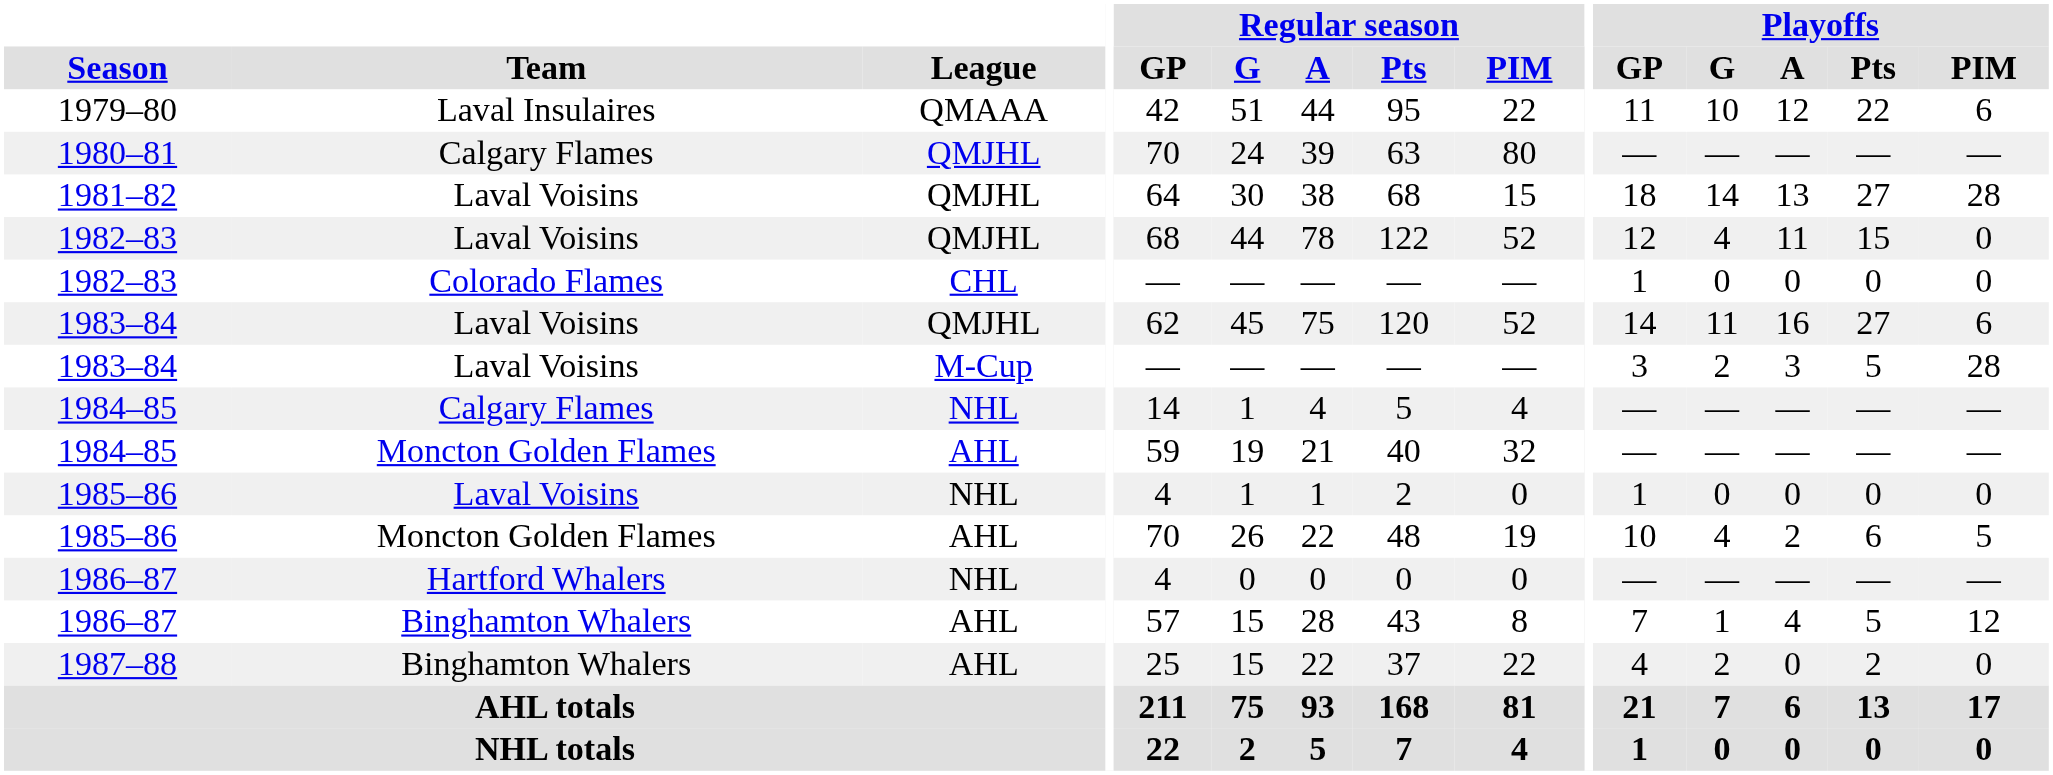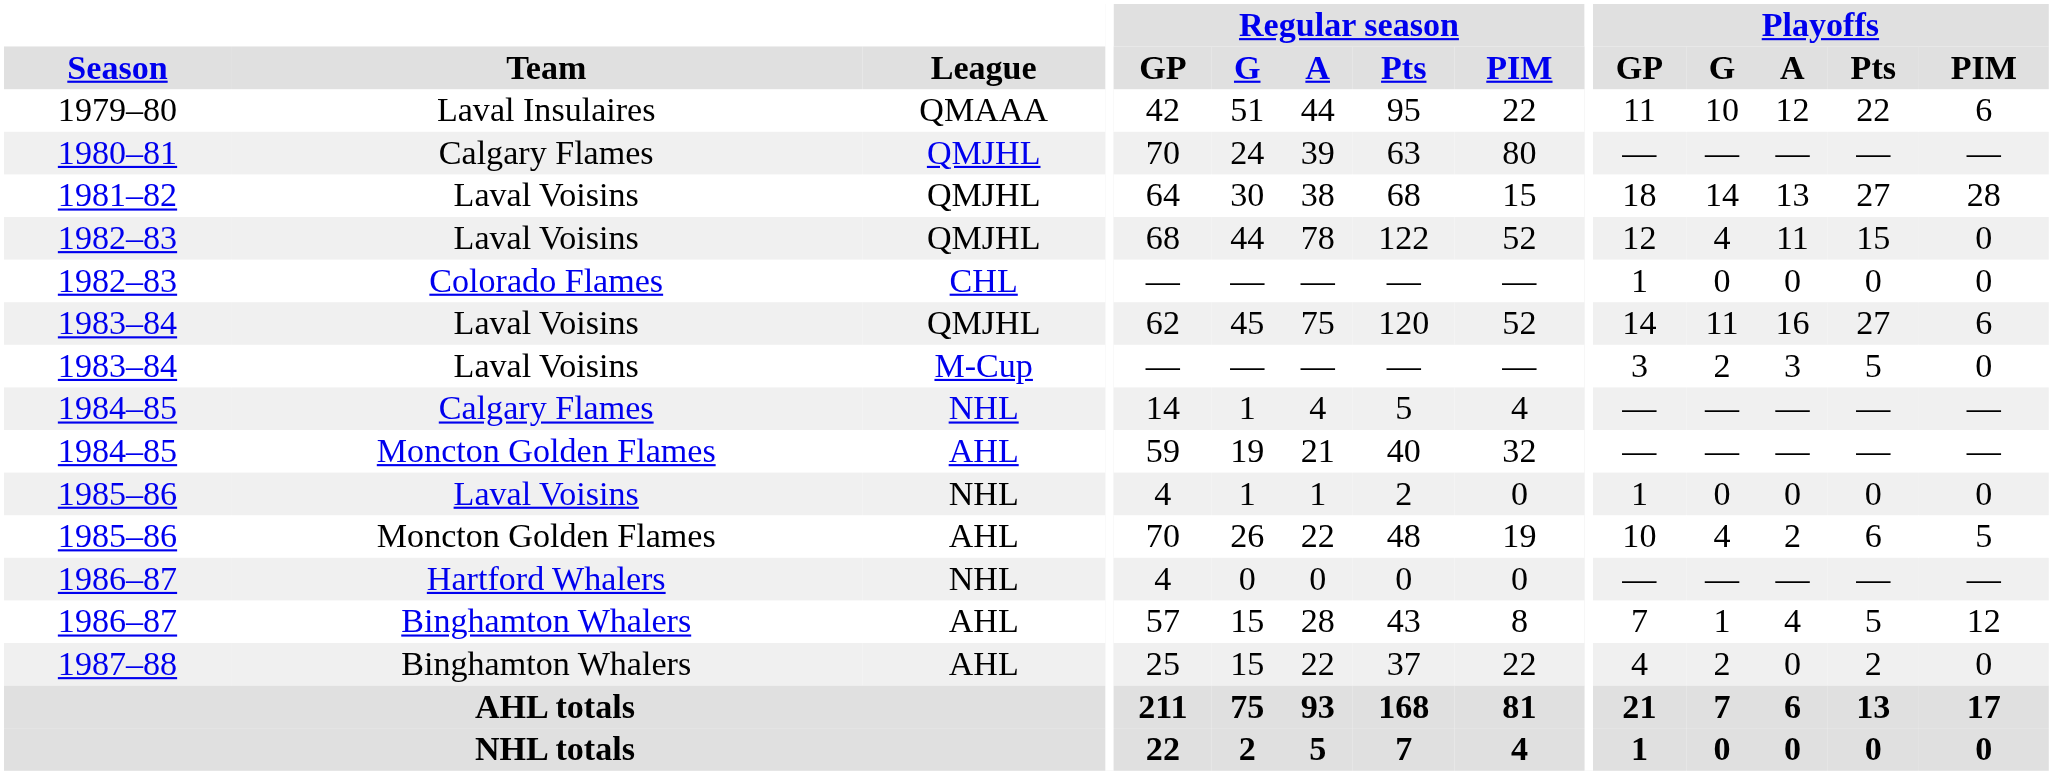1983–84 / M-Cup | Playoffs / PIM: 28 -> 0
